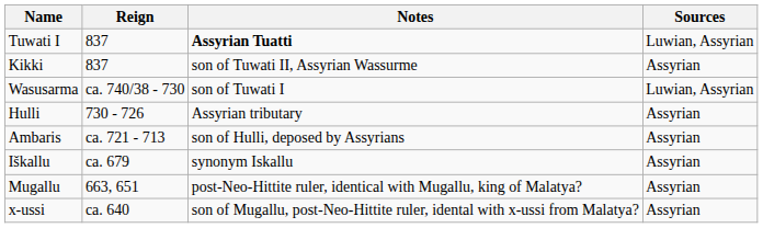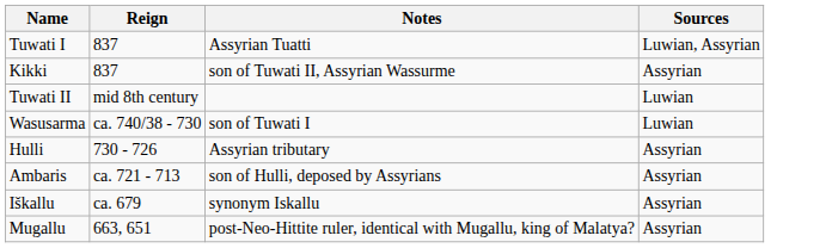Tuwati I | Notes: bold -> normal
+ row: Tuwati II | mid 8th century | Luwian
Wasusarma | Sources: Luwian, Assyrian -> Luwian
- row: x-ussi | ca. 640 | son of Mugallu, post-Neo-Hittite ruler, idental with x-ussi from Malatya? | Assyrian
